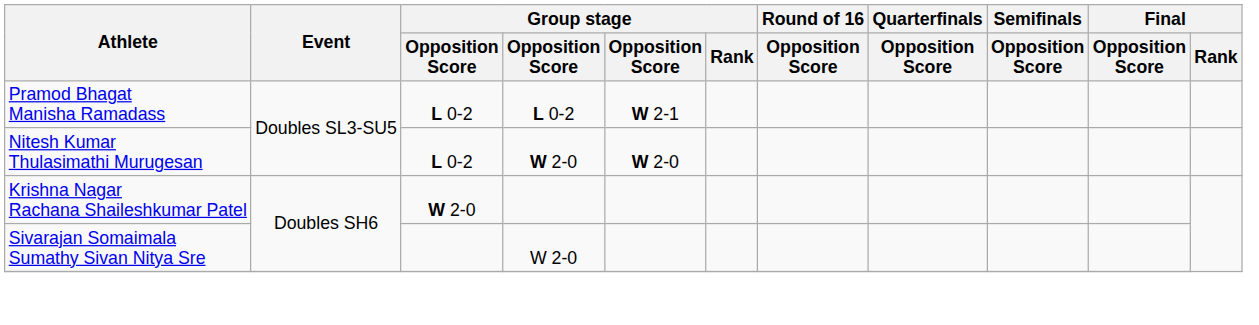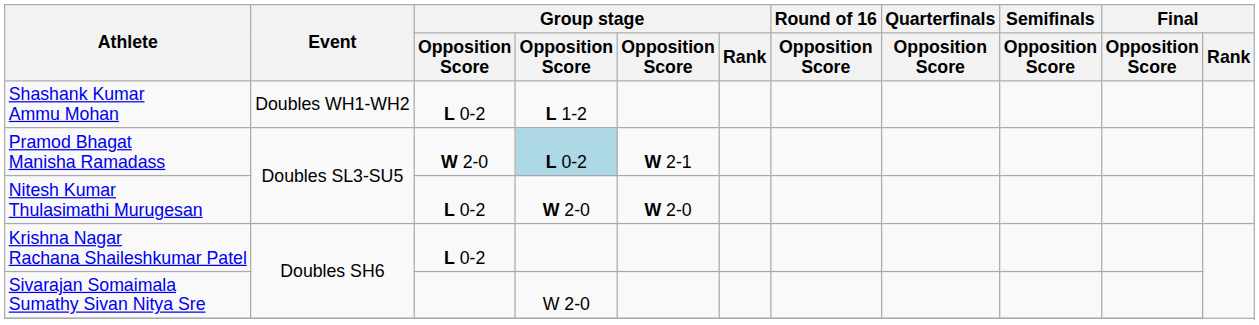+ row: Shashank Kumar Ammu Mohan | Doubles WH1-WH2 | L 0-2 | L 1-2
Pramod Bhagat Manisha Ramadass | column 3: L 0-2 -> W 2-0
Pramod Bhagat Manisha Ramadass | column 4: no background -> lightblue background
Krishna Nagar Rachana Shaileshkumar Patel | column 3: W 2-0 -> L 0-2
